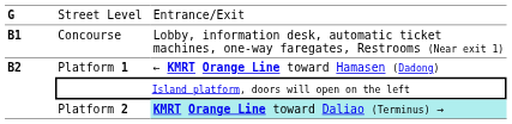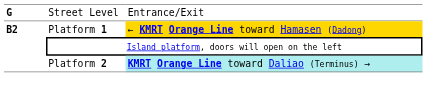- row: B1 | Concourse | Lobby, information desk, automatic ticket machines, one-way faregates, Restrooms (Near exit 1)
Platform 1 | column 3: no background -> gold background
